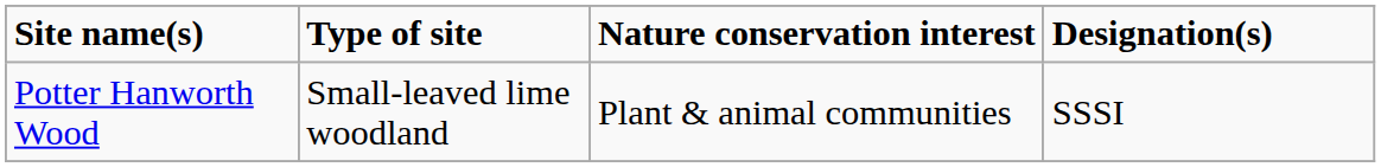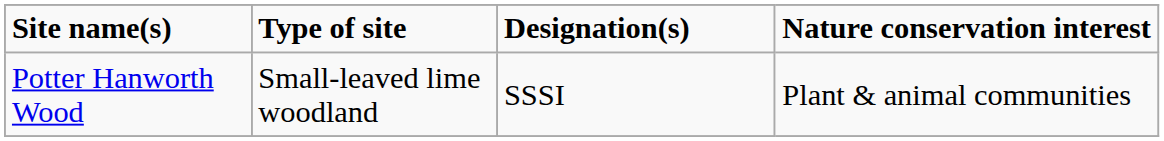columns swapped: Nature conservation interest <-> Designation(s)
